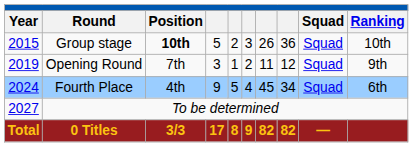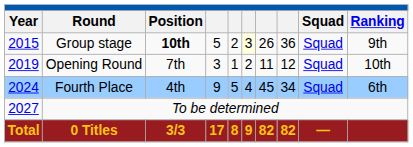Group stage | column 6: no background -> lightyellow background
Group stage | Ranking: 10th -> 9th
Opening Round | Ranking: 9th -> 10th
